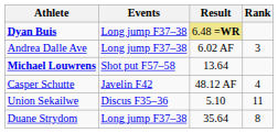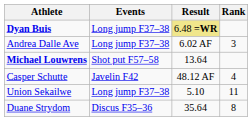Union Sekailwe | Events: Discus F35–36 -> Long jump F37–38
Duane Strydom | Events: Long jump F37–38 -> Discus F35–36
